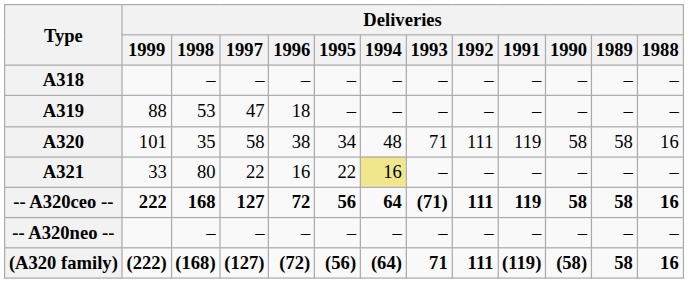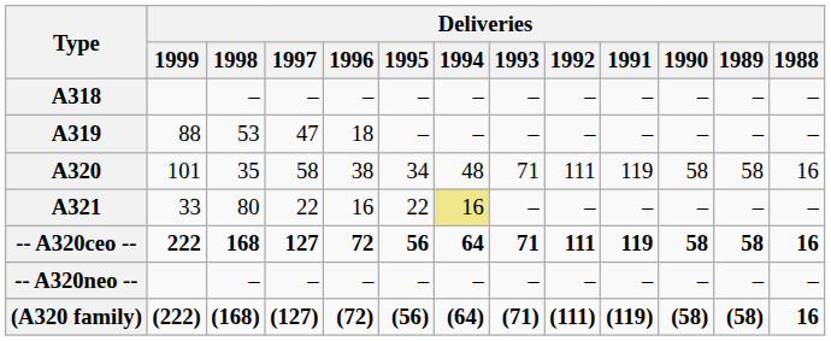-- A320ceo -- | Deliveries / 1993: (71) -> 71
(A320 family) | Deliveries / 1993: 71 -> (71)
(A320 family) | Deliveries / 1992: 111 -> (111)
(A320 family) | Deliveries / 1989: 58 -> (58)
